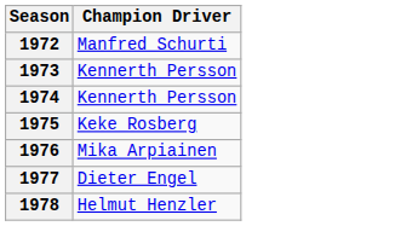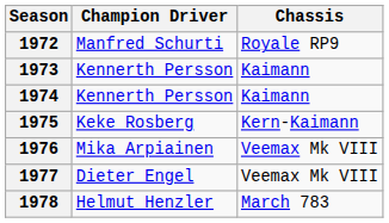+ column: Chassis | Royale RP9 | Kaimann | Kaimann | Kern-Kaimann | Veemax Mk VIII | Veemax Mk VIII | March 783
